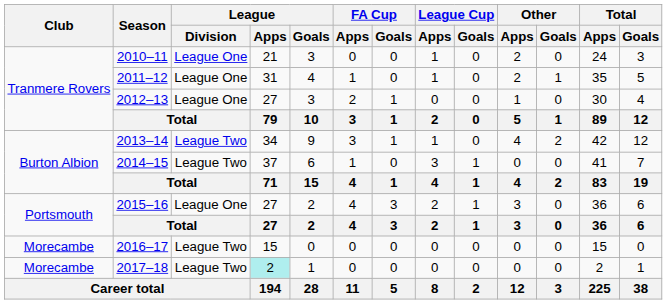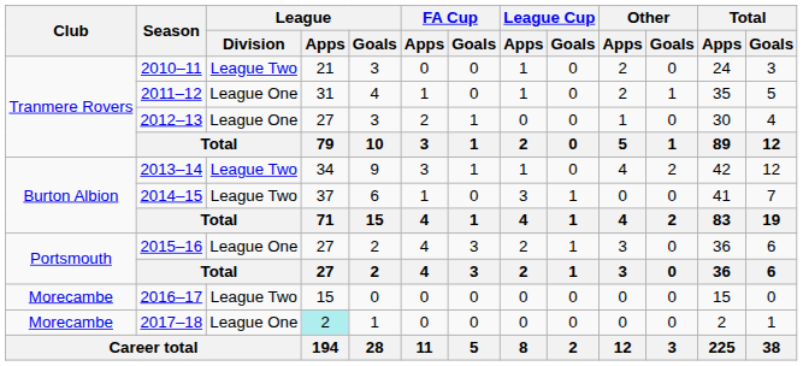2010–11 | League / Division: League One -> League Two
2017–18 | League / Division: League Two -> League One
